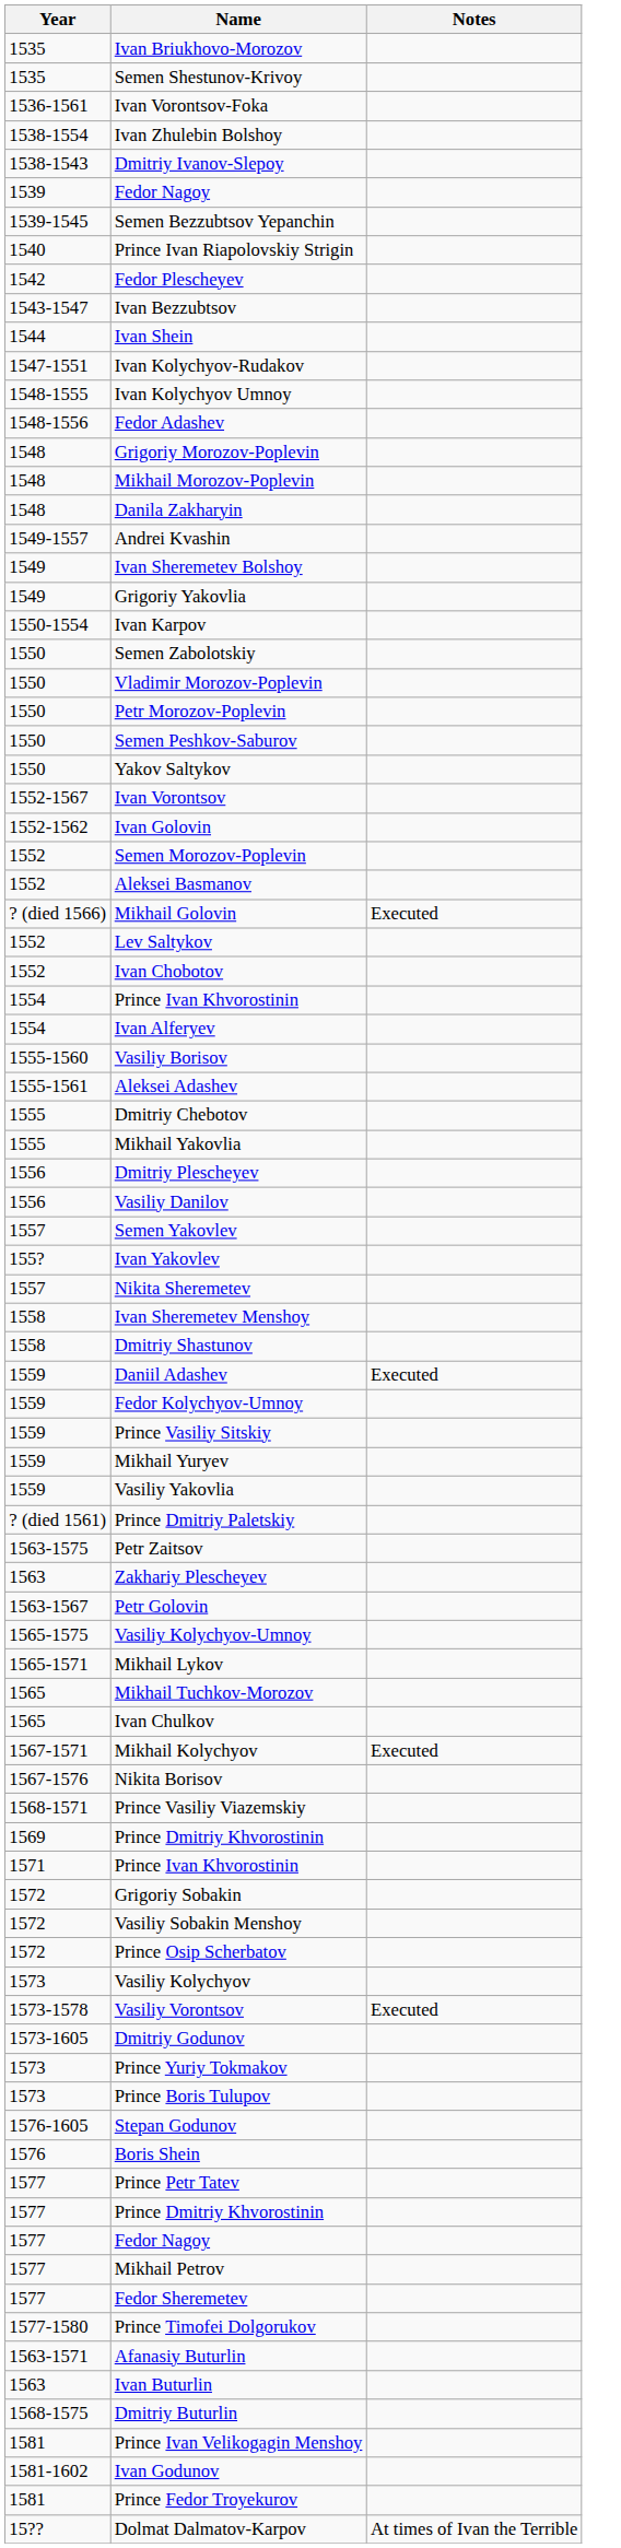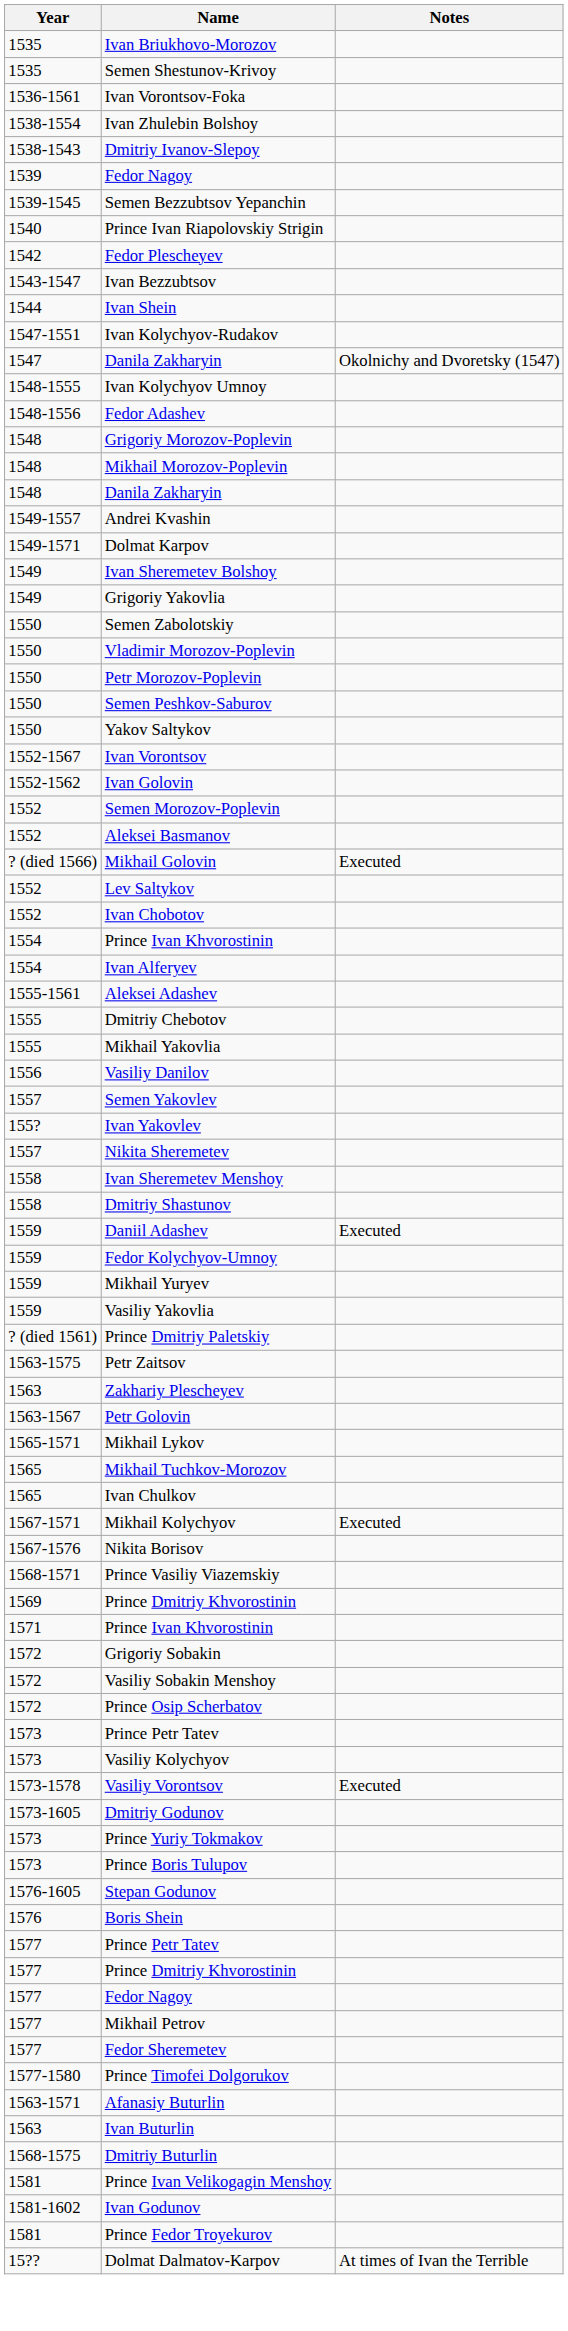+ row: 1547 | Danila Zakharyin | Okolnichy and Dvoretsky (1547)
+ row: 1549-1571 | Dolmat Karpov
- row: 1550-1554 | Ivan Karpov
- row: 1555-1560 | Vasiliy Borisov
- row: 1556 | Dmitriy Plescheyev
- row: 1559 | Prince Vasiliy Sitskiy
- row: 1565-1575 | Vasiliy Kolychyov-Umnoy
+ row: 1573 | Prince Petr Tatev
